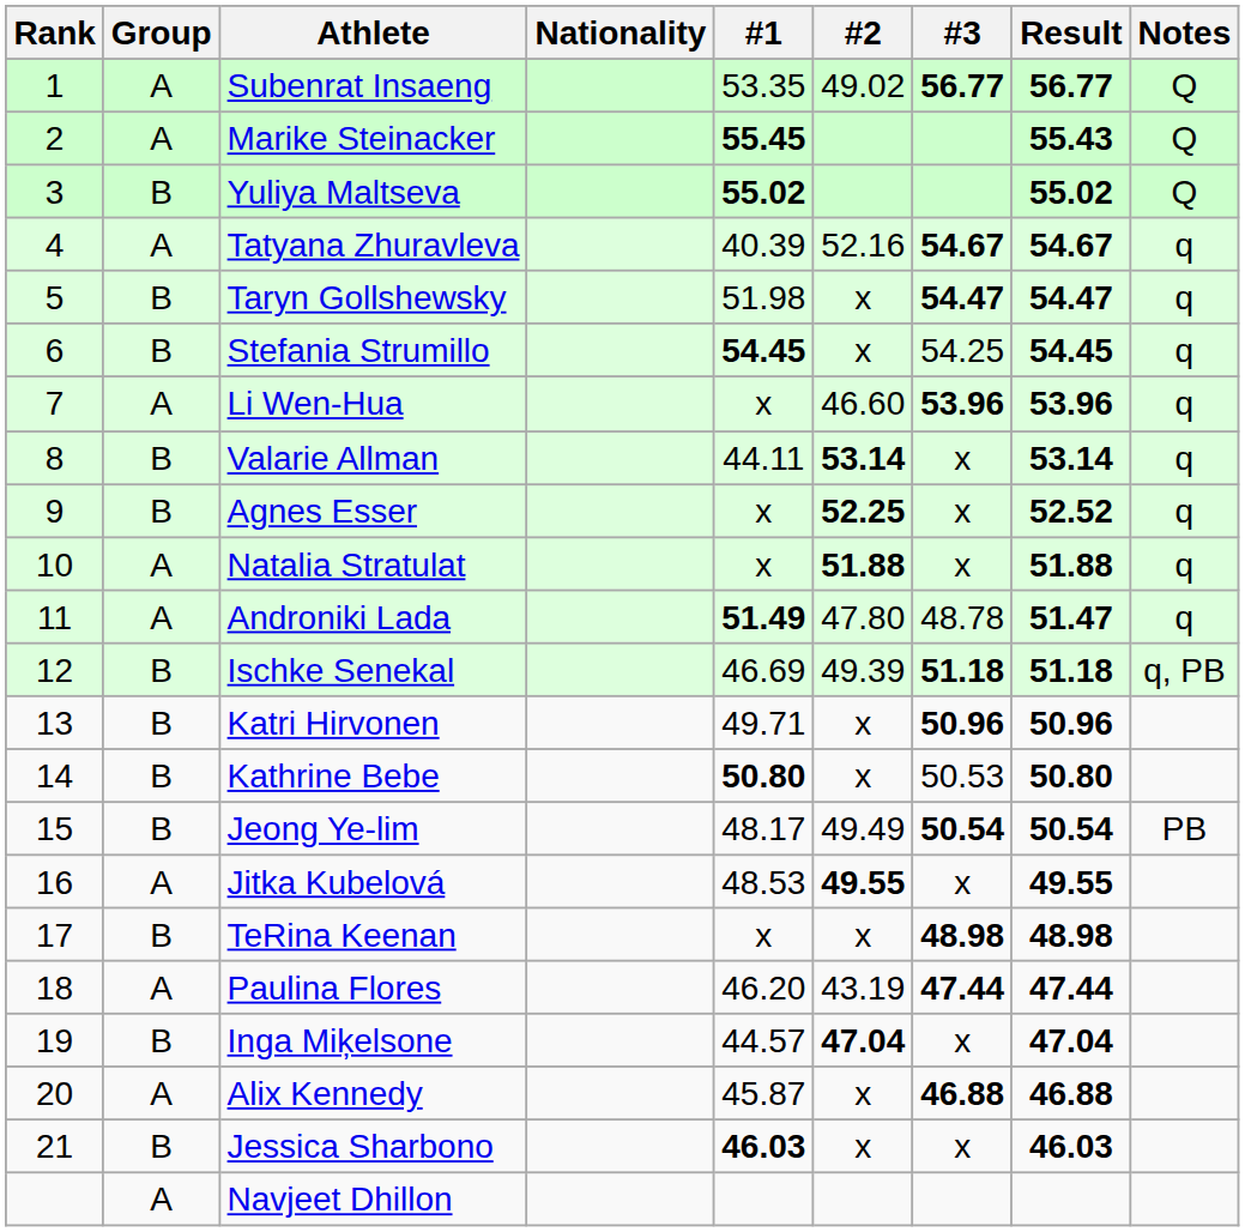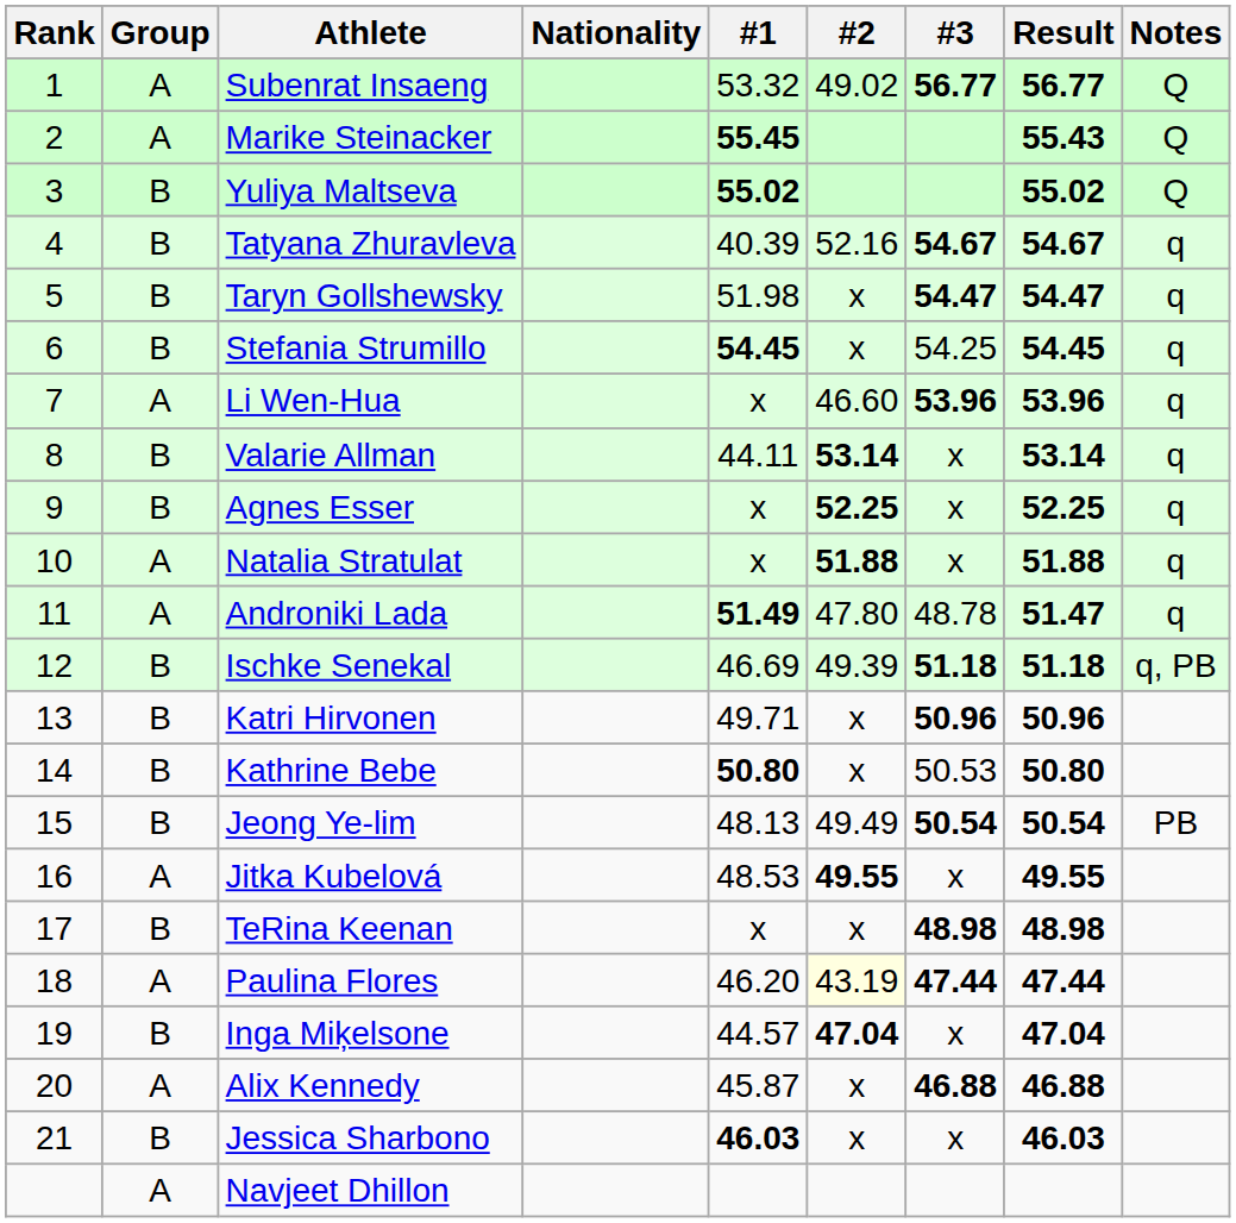Subenrat Insaeng | #1: 53.35 -> 53.32
Tatyana Zhuravleva | Group: A -> B
Agnes Esser | Result: 52.52 -> 52.25
Jeong Ye-lim | #1: 48.17 -> 48.13
Paulina Flores | #2: no background -> lightyellow background
